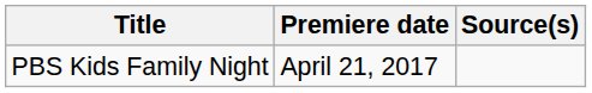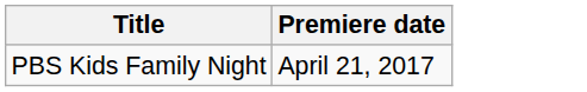- column: Source(s)
